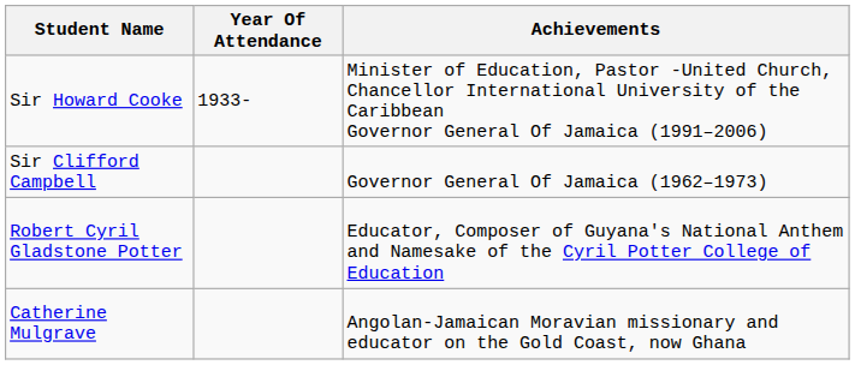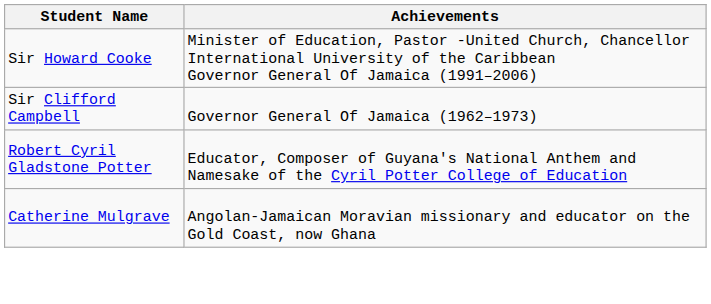- column: Year Of Attendance | 1933-
